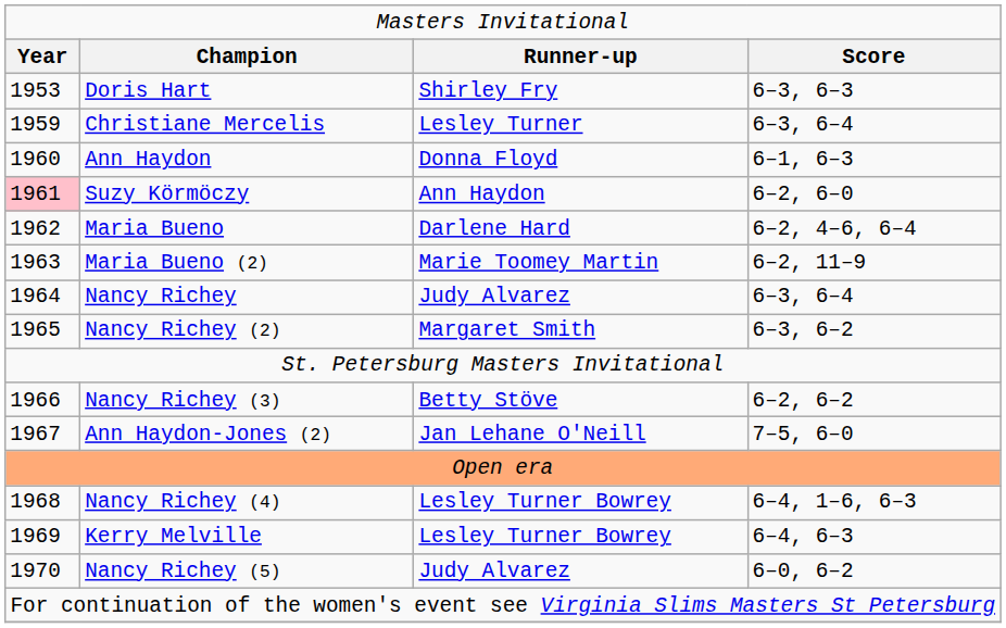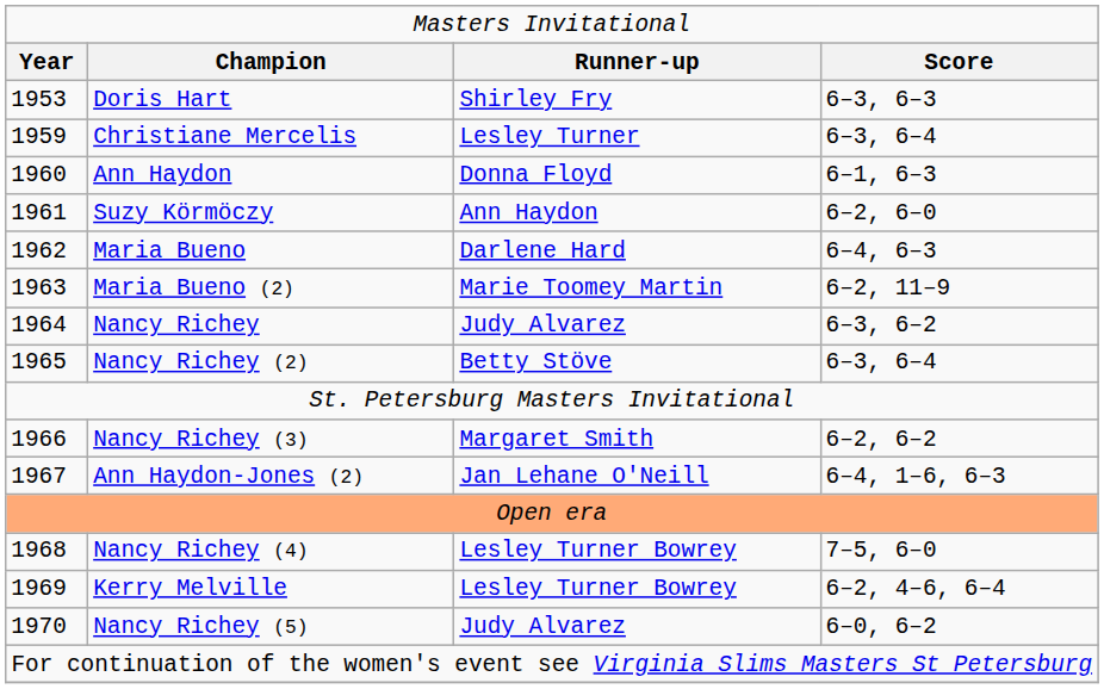Suzy Körmöczy | column 1: pink background -> no background
Maria Bueno | column 4: 6–2, 4–6, 6–4 -> 6–4, 6–3
Nancy Richey | column 4: 6–3, 6–4 -> 6–3, 6–2
Nancy Richey (2) | column 3: Margaret Smith -> Betty Stöve
Nancy Richey (2) | column 4: 6–3, 6–2 -> 6–3, 6–4
Nancy Richey (3) | column 3: Betty Stöve -> Margaret Smith
Ann Haydon-Jones (2) | column 4: 7–5, 6–0 -> 6–4, 1–6, 6–3
Nancy Richey (4) | column 4: 6–4, 1–6, 6–3 -> 7–5, 6–0
Kerry Melville | column 4: 6–4, 6–3 -> 6–2, 4–6, 6–4
